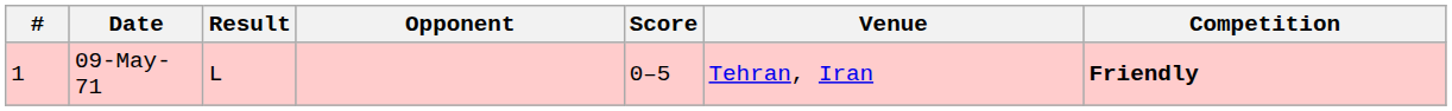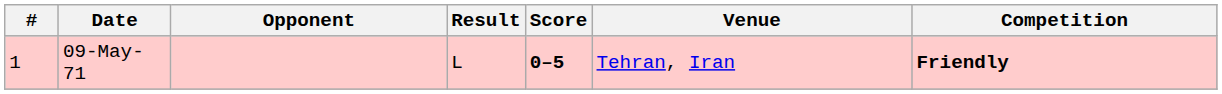columns swapped: Opponent <-> Result
09-May-71 | Score: normal -> bold
